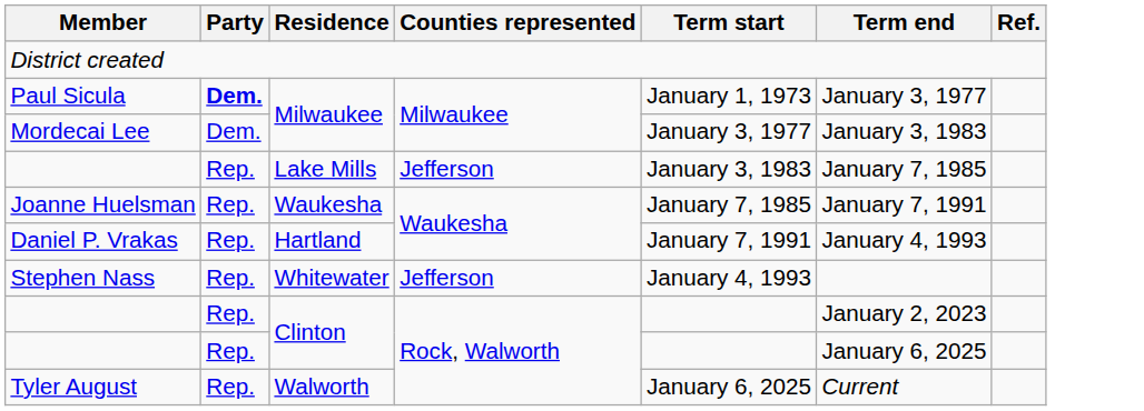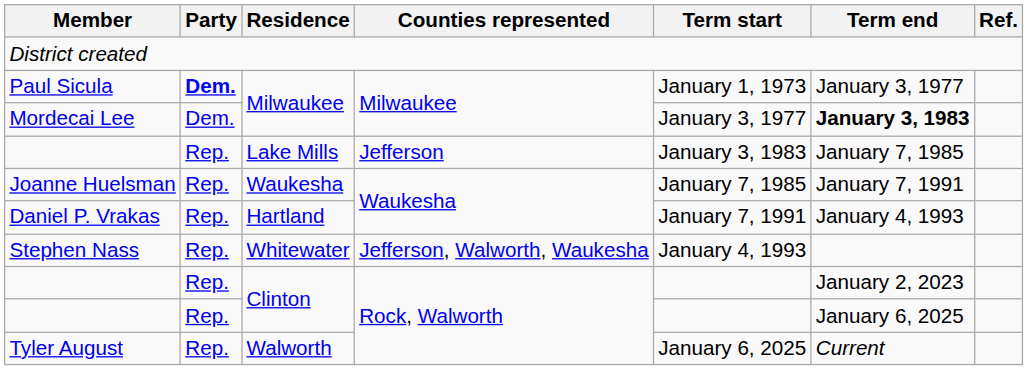Mordecai Lee | Term end: normal -> bold
Stephen Nass | Counties represented: Jefferson -> Jefferson, Walworth, Waukesha
